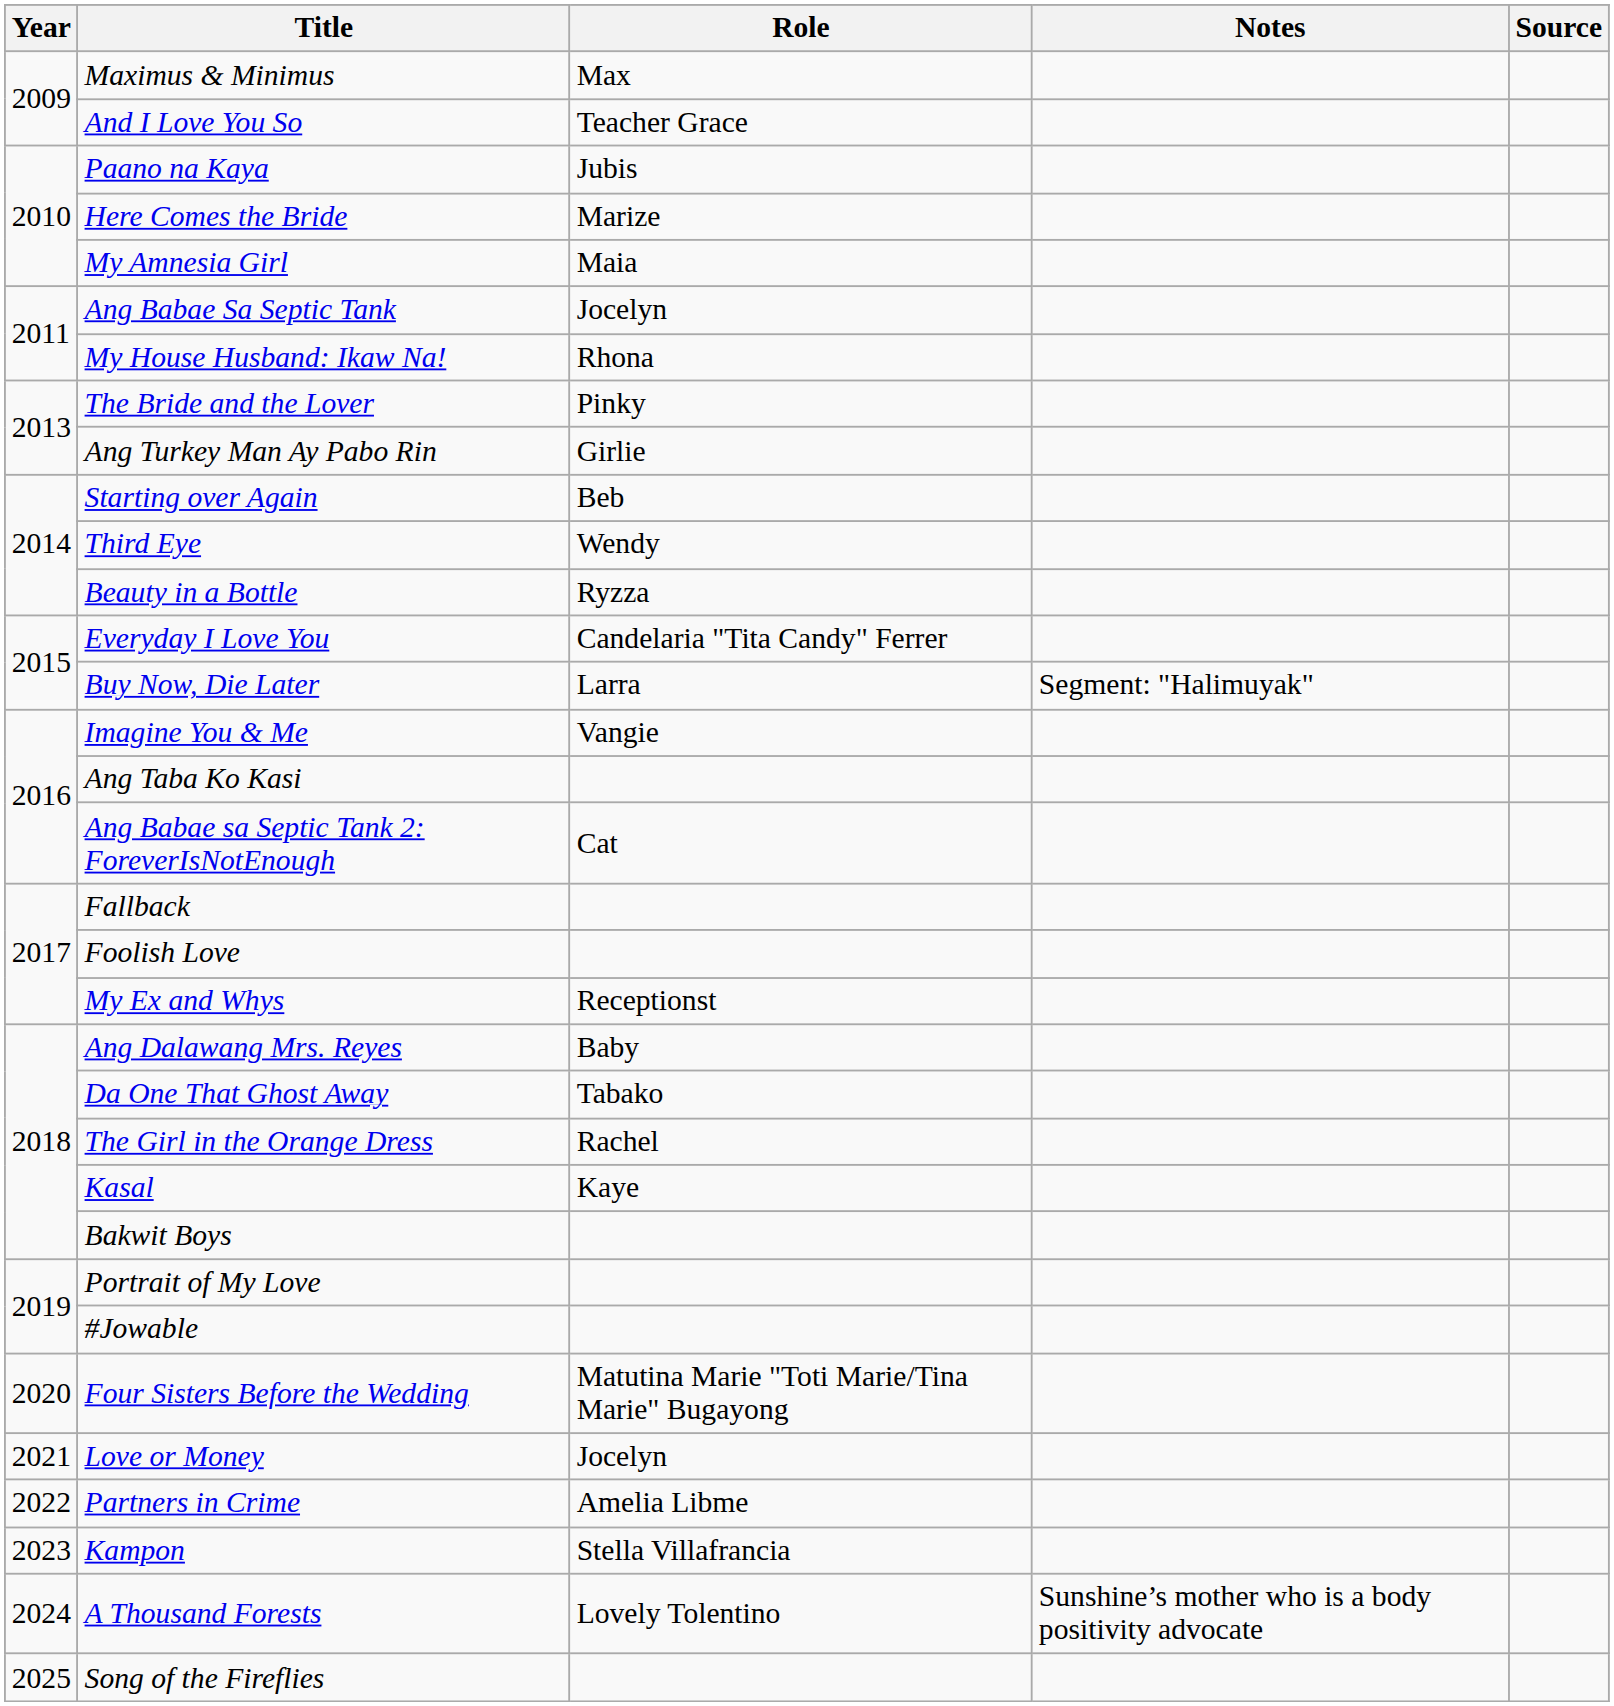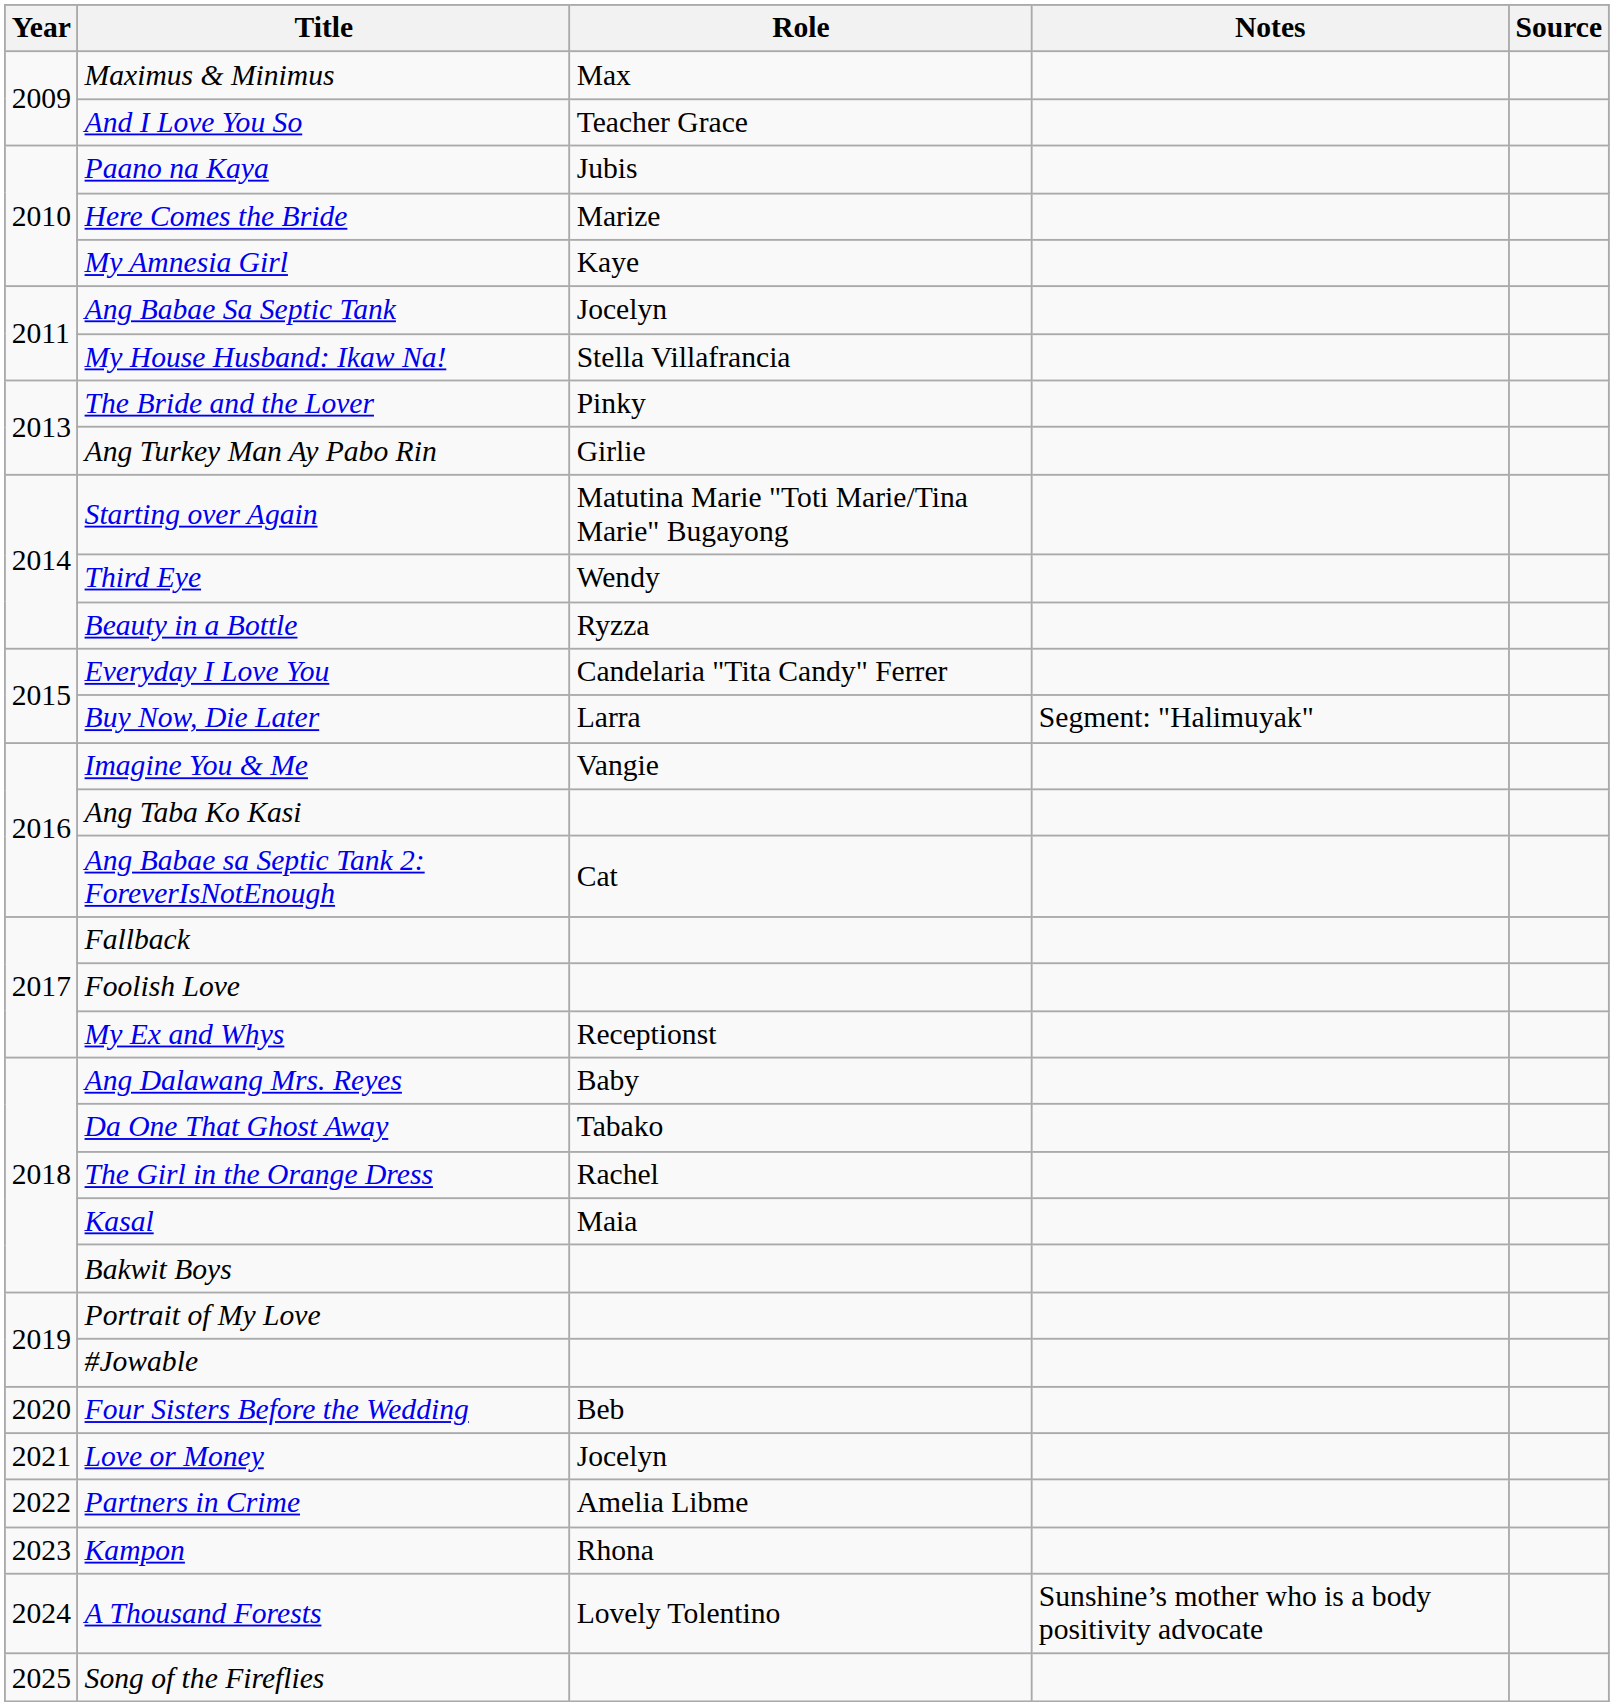My Amnesia Girl | Role: Maia -> Kaye
My House Husband: Ikaw Na! | Role: Rhona -> Stella Villafrancia
Starting over Again | Role: Beb -> Matutina Marie "Toti Marie/Tina Marie" Bugayong
Kasal | Role: Kaye -> Maia
Four Sisters Before the Wedding | Role: Matutina Marie "Toti Marie/Tina Marie" Bugayong -> Beb
Kampon | Role: Stella Villafrancia -> Rhona
